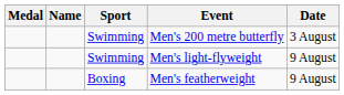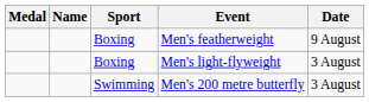rows swapped: Men's 200 metre butterfly <-> Men's featherweight
Men's light-flyweight | Sport: Swimming -> Boxing
Men's light-flyweight | Date: 9 August -> 3 August
